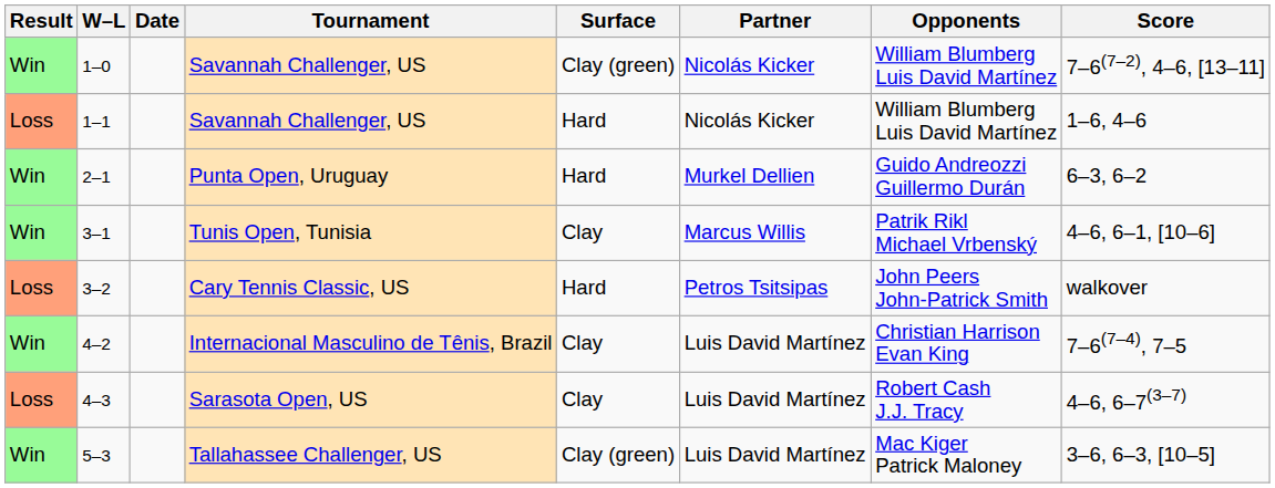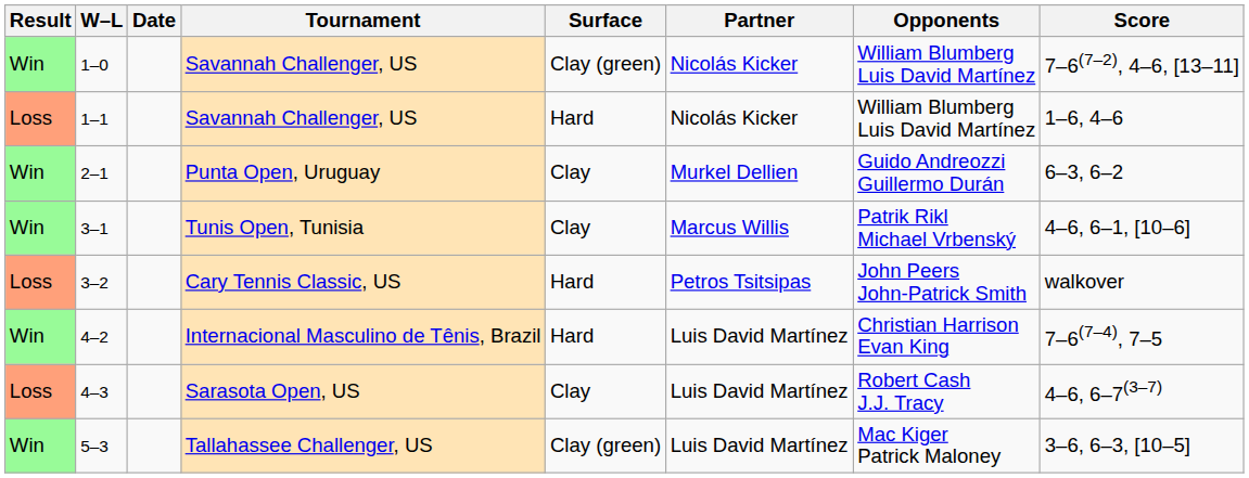2–1 | Surface: Hard -> Clay
4–2 | Surface: Clay -> Hard
